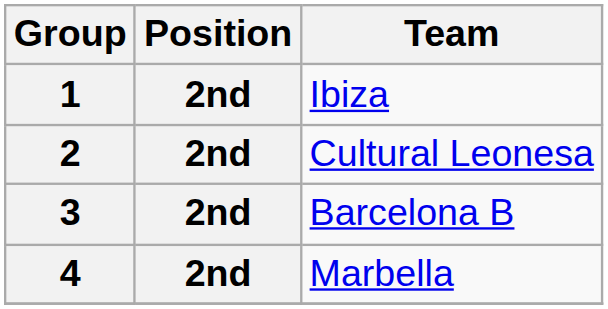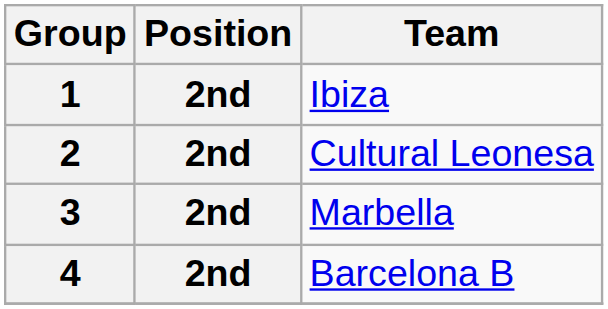3 | Team: Barcelona B -> Marbella
4 | Team: Marbella -> Barcelona B
